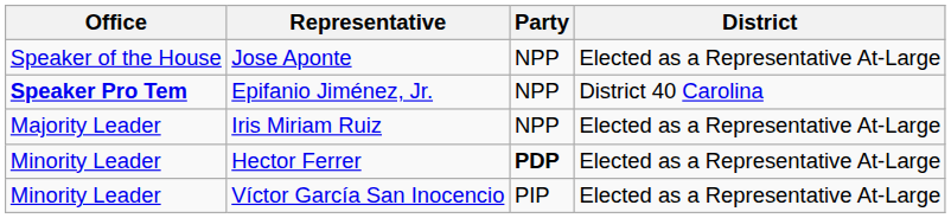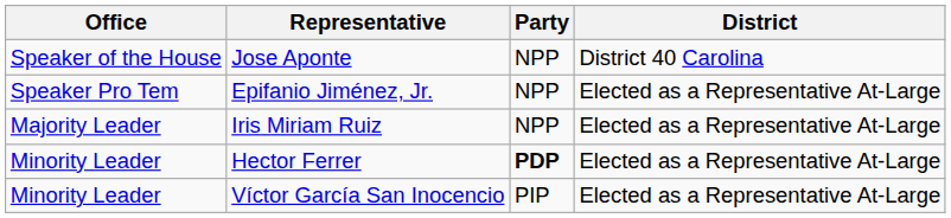Jose Aponte | District: Elected as a Representative At-Large -> District 40 Carolina
Epifanio Jiménez, Jr. | Office: bold -> normal
Epifanio Jiménez, Jr. | District: District 40 Carolina -> Elected as a Representative At-Large
